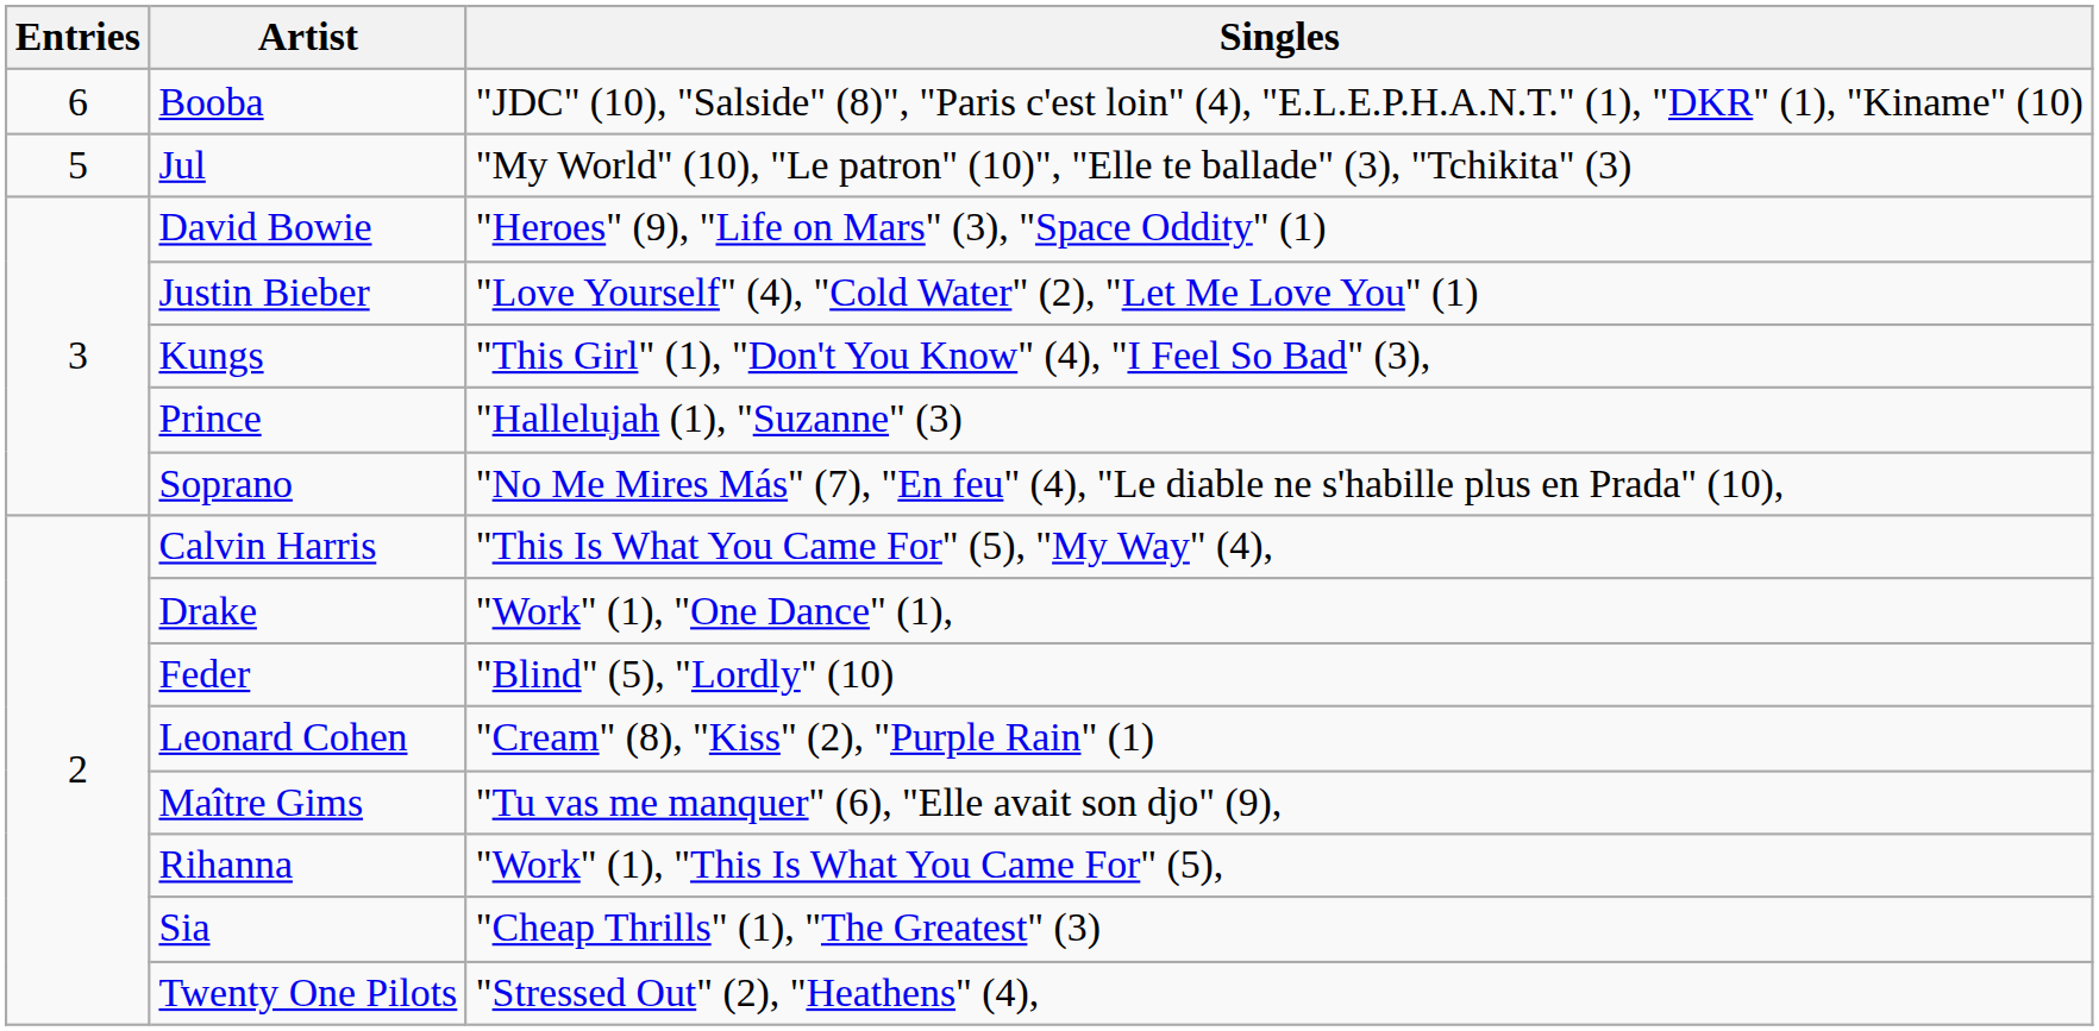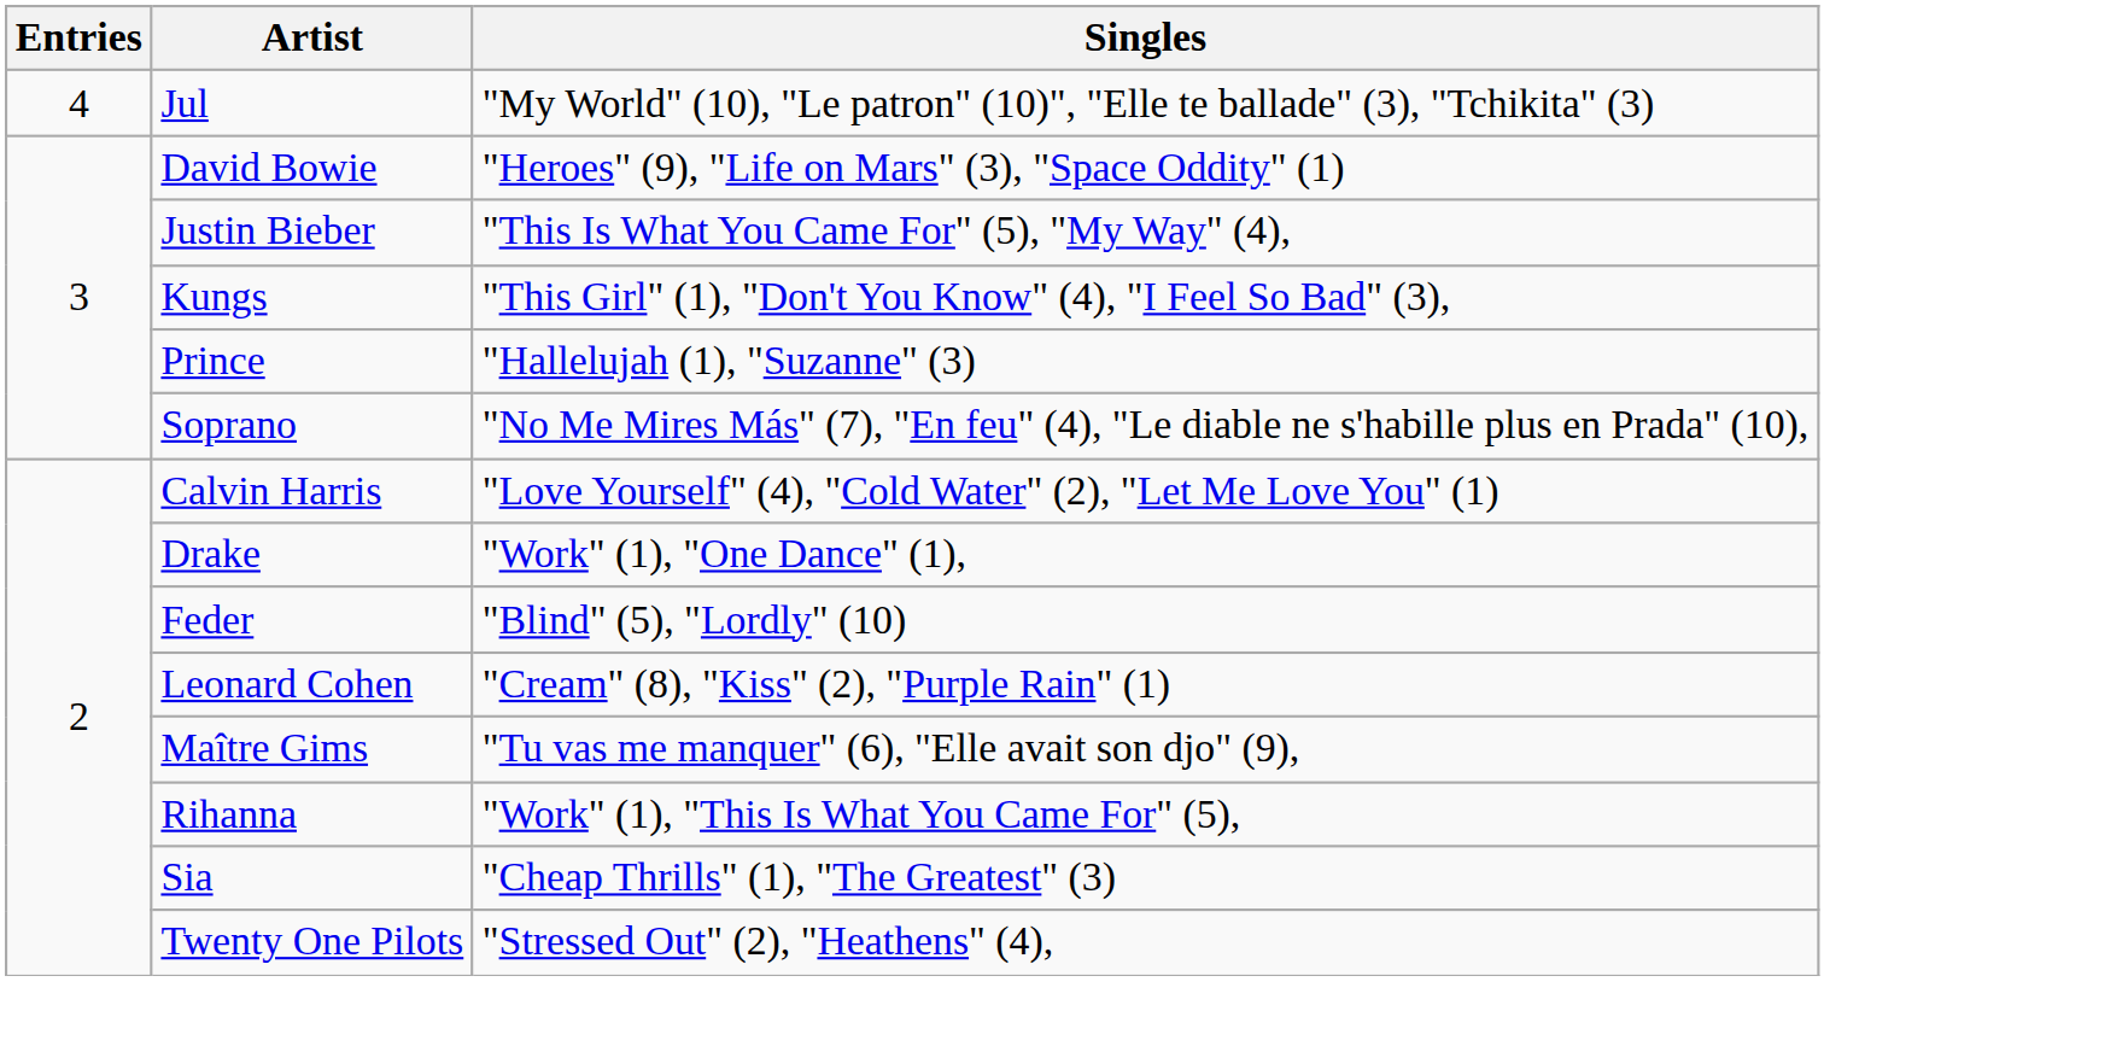- row: 6 | Booba | "JDC" (10), "Salside" (8)", "Paris c'est loin" (4), "E.L.E.P.H.A.N.T." (1), "DKR" (1), "Kiname" (10)
Jul | Entries: 5 -> 4
Justin Bieber | Singles: "Love Yourself" (4), "Cold Water" (2), "Let Me Love You" (1) -> "This Is What You Came For" (5), "My Way" (4),
Calvin Harris | Singles: "This Is What You Came For" (5), "My Way" (4), -> "Love Yourself" (4), "Cold Water" (2), "Let Me Love You" (1)
